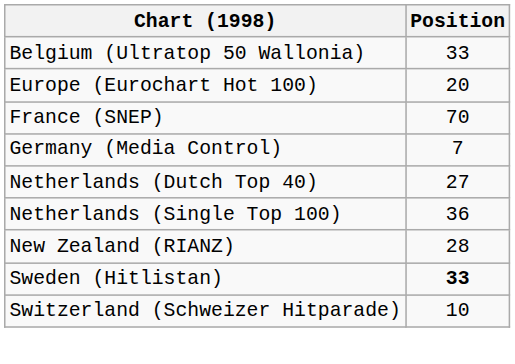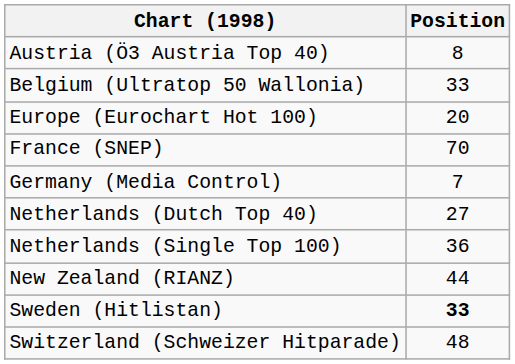+ row: Austria (Ö3 Austria Top 40) | 8
New Zealand (RIANZ) | Position: 28 -> 44
Switzerland (Schweizer Hitparade) | Position: 10 -> 48
